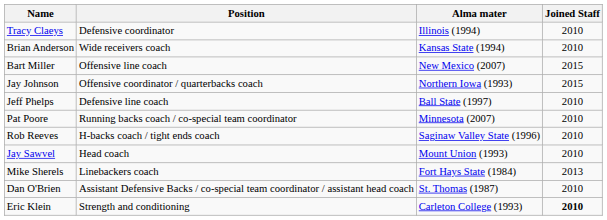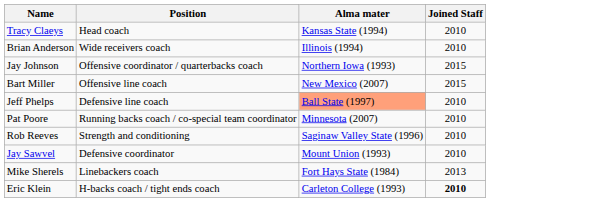Tracy Claeys | Position: Defensive coordinator -> Head coach
Tracy Claeys | Alma mater: Illinois (1994) -> Kansas State (1994)
Brian Anderson | Alma mater: Kansas State (1994) -> Illinois (1994)
rows swapped: Jay Johnson <-> Bart Miller
Jeff Phelps | Alma mater: no background -> lightsalmon background
Rob Reeves | Position: H-backs coach / tight ends coach -> Strength and conditioning
Jay Sawvel | Position: Head coach -> Defensive coordinator
- row: Dan O'Brien | Assistant Defensive Backs / co-special team coordinator / assistant head coach | St. Thomas (1987) | 2010
Eric Klein | Position: Strength and conditioning -> H-backs coach / tight ends coach
